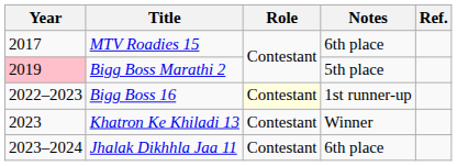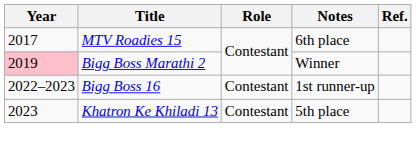Bigg Boss Marathi 2 | Notes: 5th place -> Winner
Bigg Boss 16 | Role: lightyellow background -> no background
Khatron Ke Khiladi 13 | Notes: Winner -> 5th place
- row: 2023–2024 | Jhalak Dikhhla Jaa 11 | Contestant | 6th place
